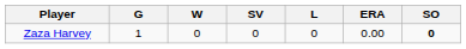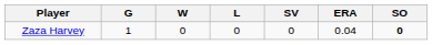columns swapped: L <-> SV
Zaza Harvey | ERA: 0.00 -> 0.04
